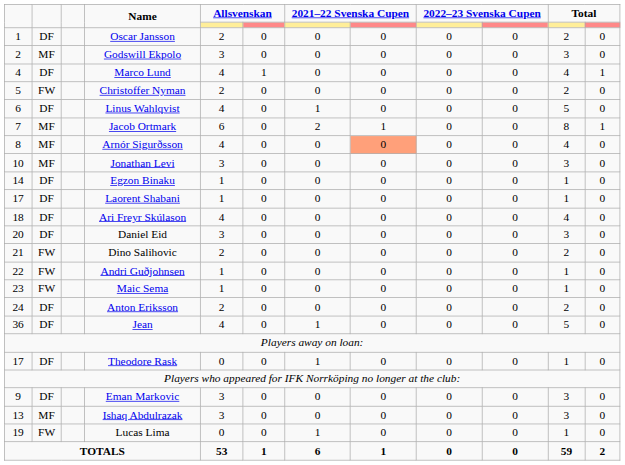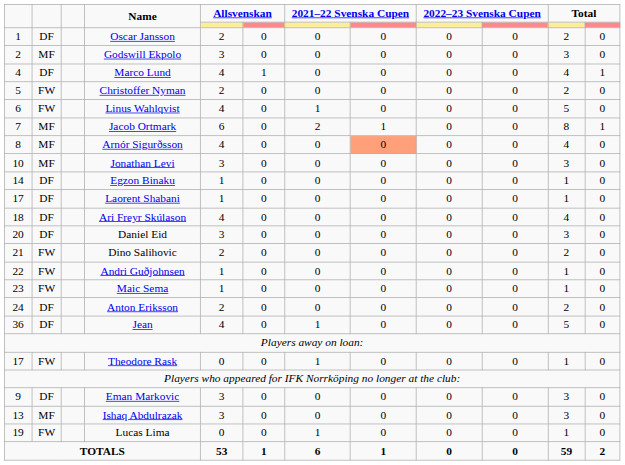Linus Wahlqvist | column 2: DF -> FW
Theodore Rask | column 2: DF -> FW
